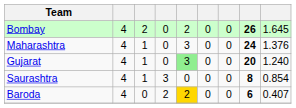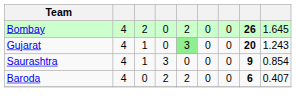- row: Maharashtra | 4 | 1 | 0 | 3 | 0 | 0 | 24 | 1.376
Gujarat | column 9: 1.240 -> 1.243
Saurashtra | column 8: 8 -> 9
Baroda | column 5: gold background -> no background
